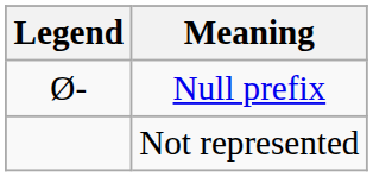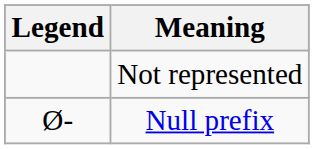rows swapped: Not represented <-> Null prefix
